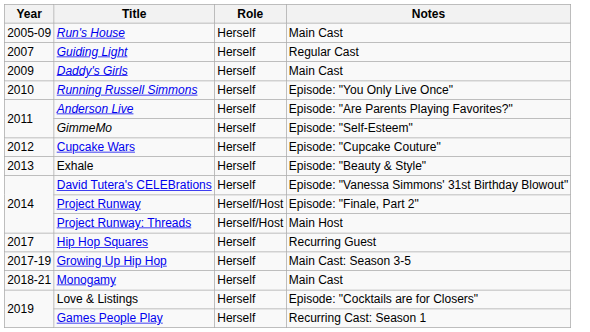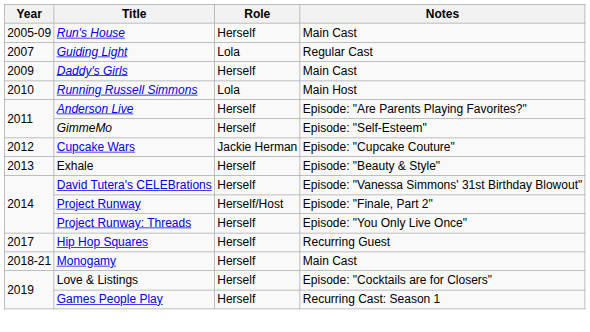Guiding Light | Role: Herself -> Lola
Running Russell Simmons | Role: Herself -> Lola
Running Russell Simmons | Notes: Episode: "You Only Live Once" -> Main Host
Cupcake Wars | Role: Herself -> Jackie Herman
Project Runway: Threads | Role: Herself/Host -> Herself
Project Runway: Threads | Notes: Main Host -> Episode: "You Only Live Once"
- row: 2017-19 | Growing Up Hip Hop | Herself | Main Cast: Season 3-5
